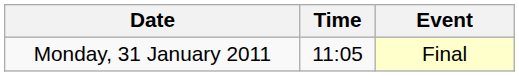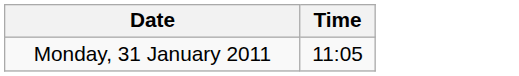- column: Event | Final
